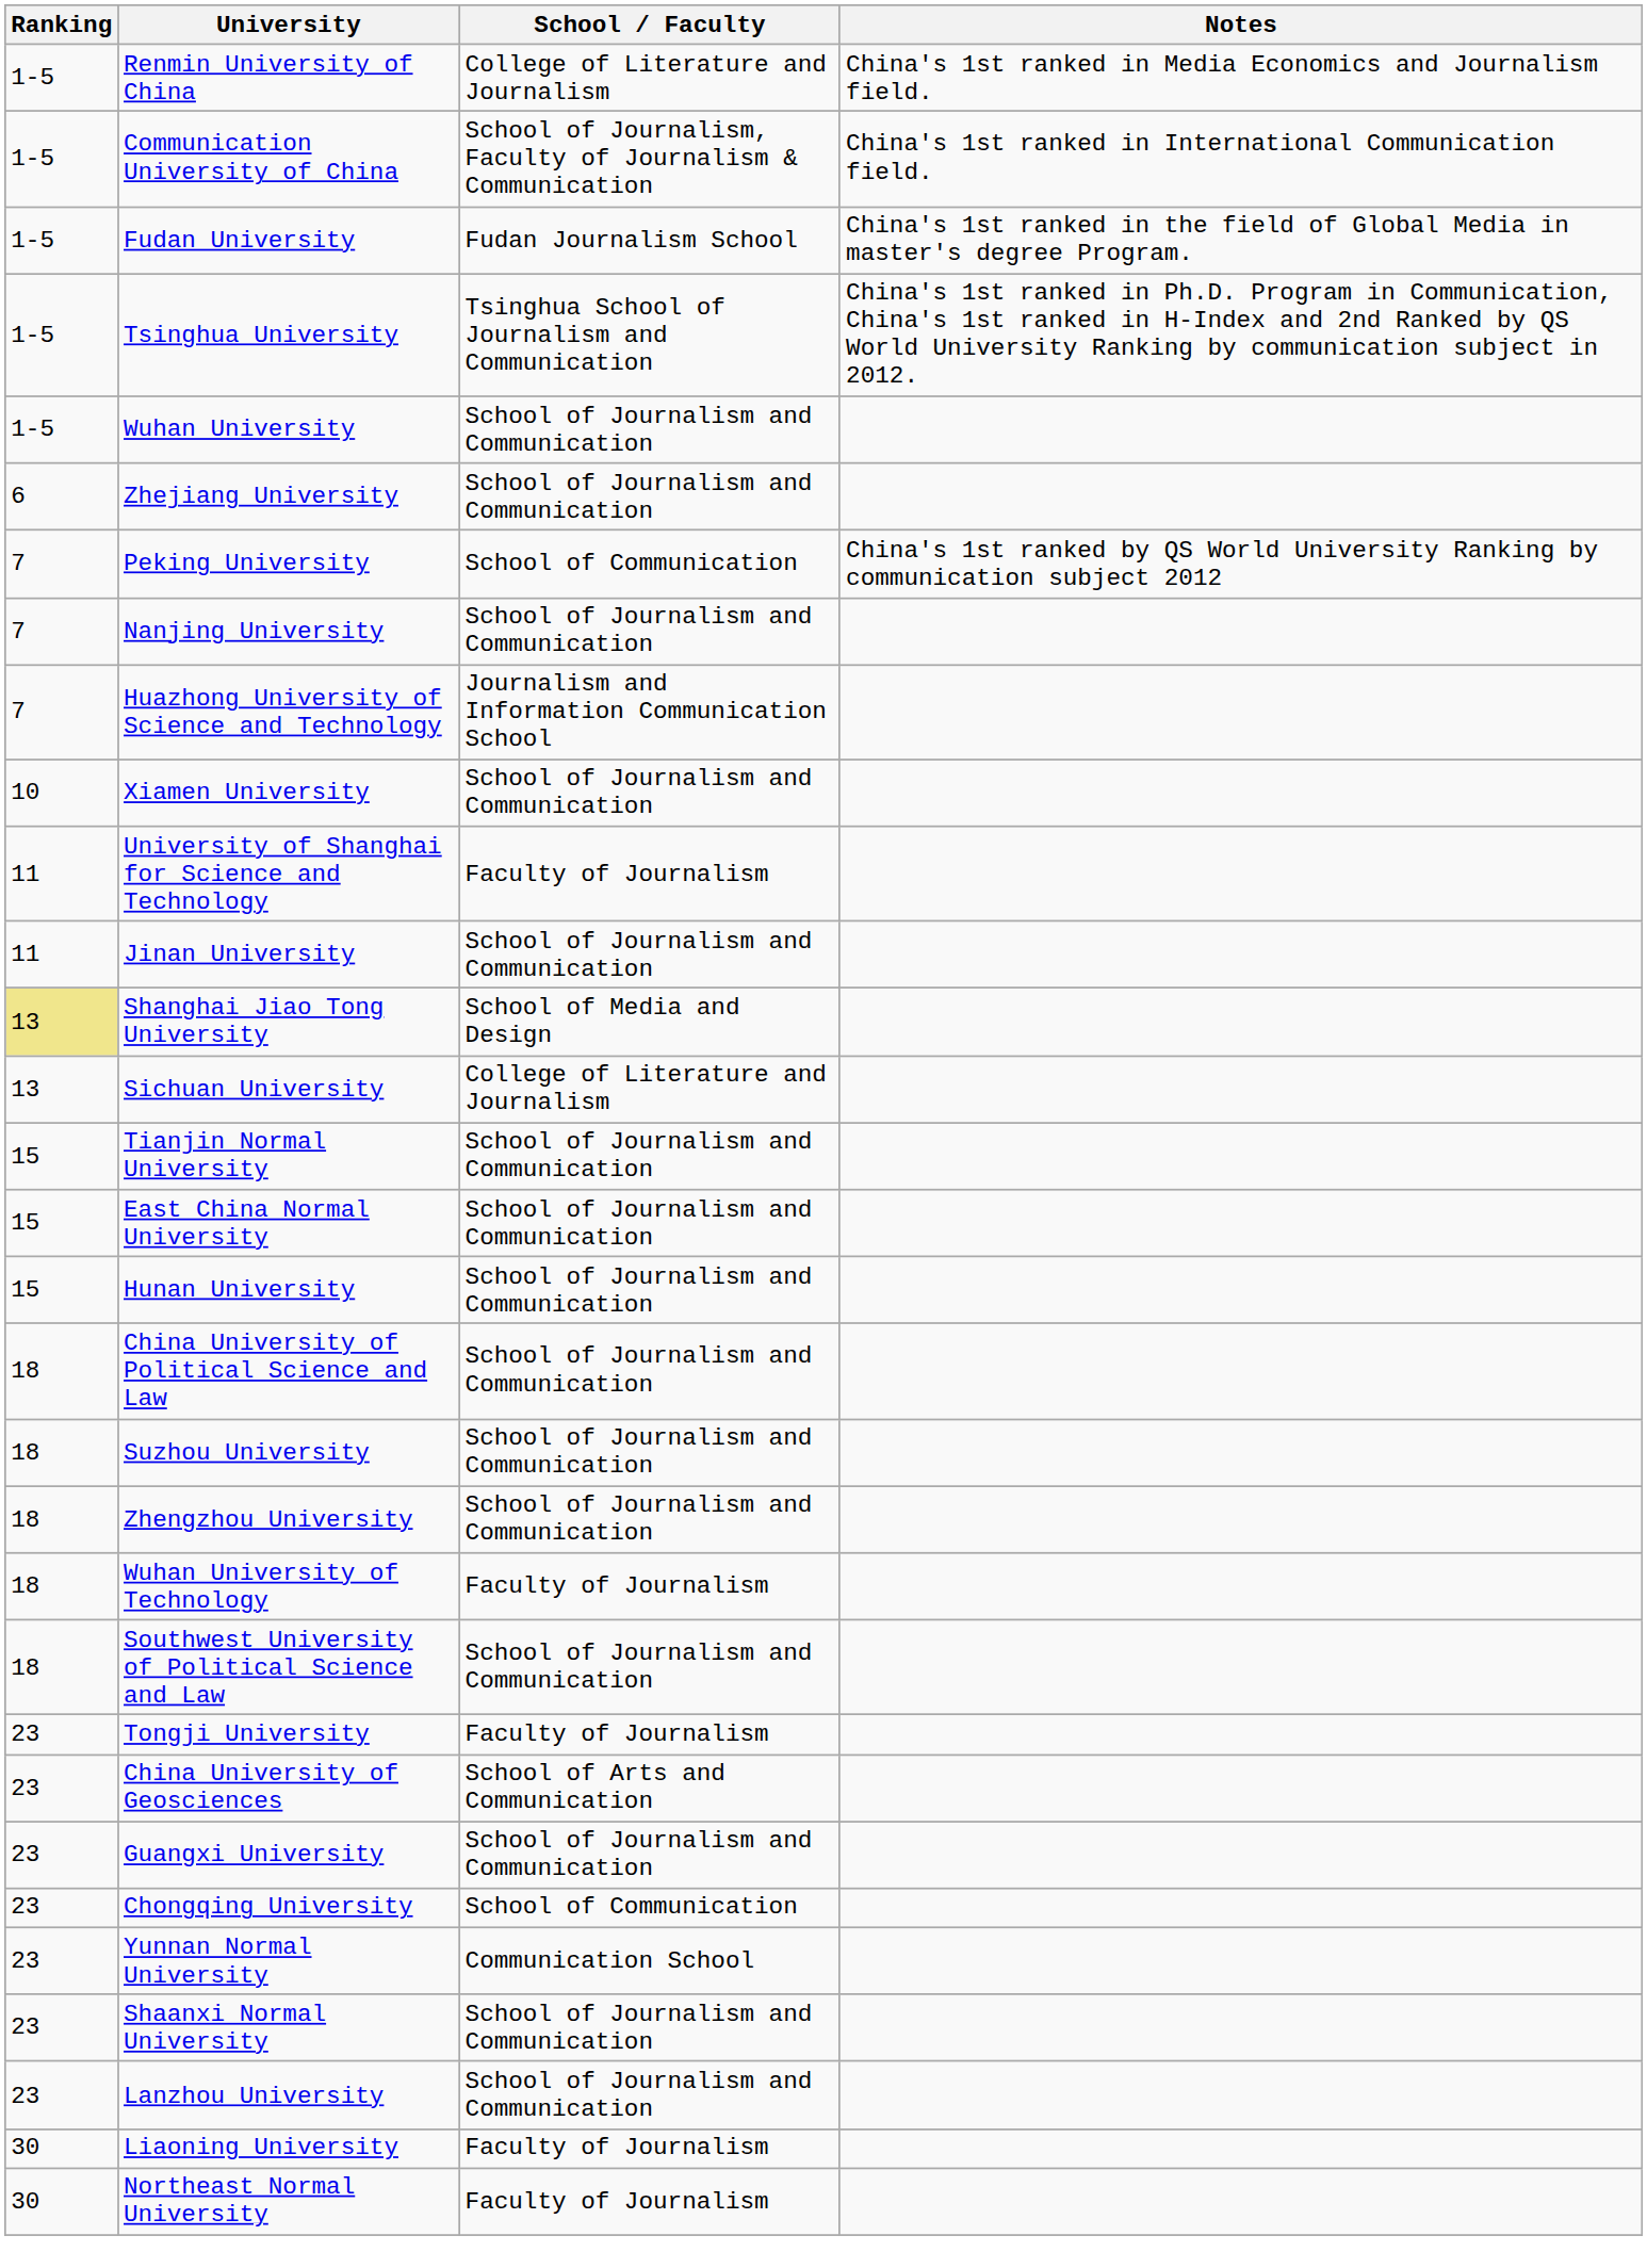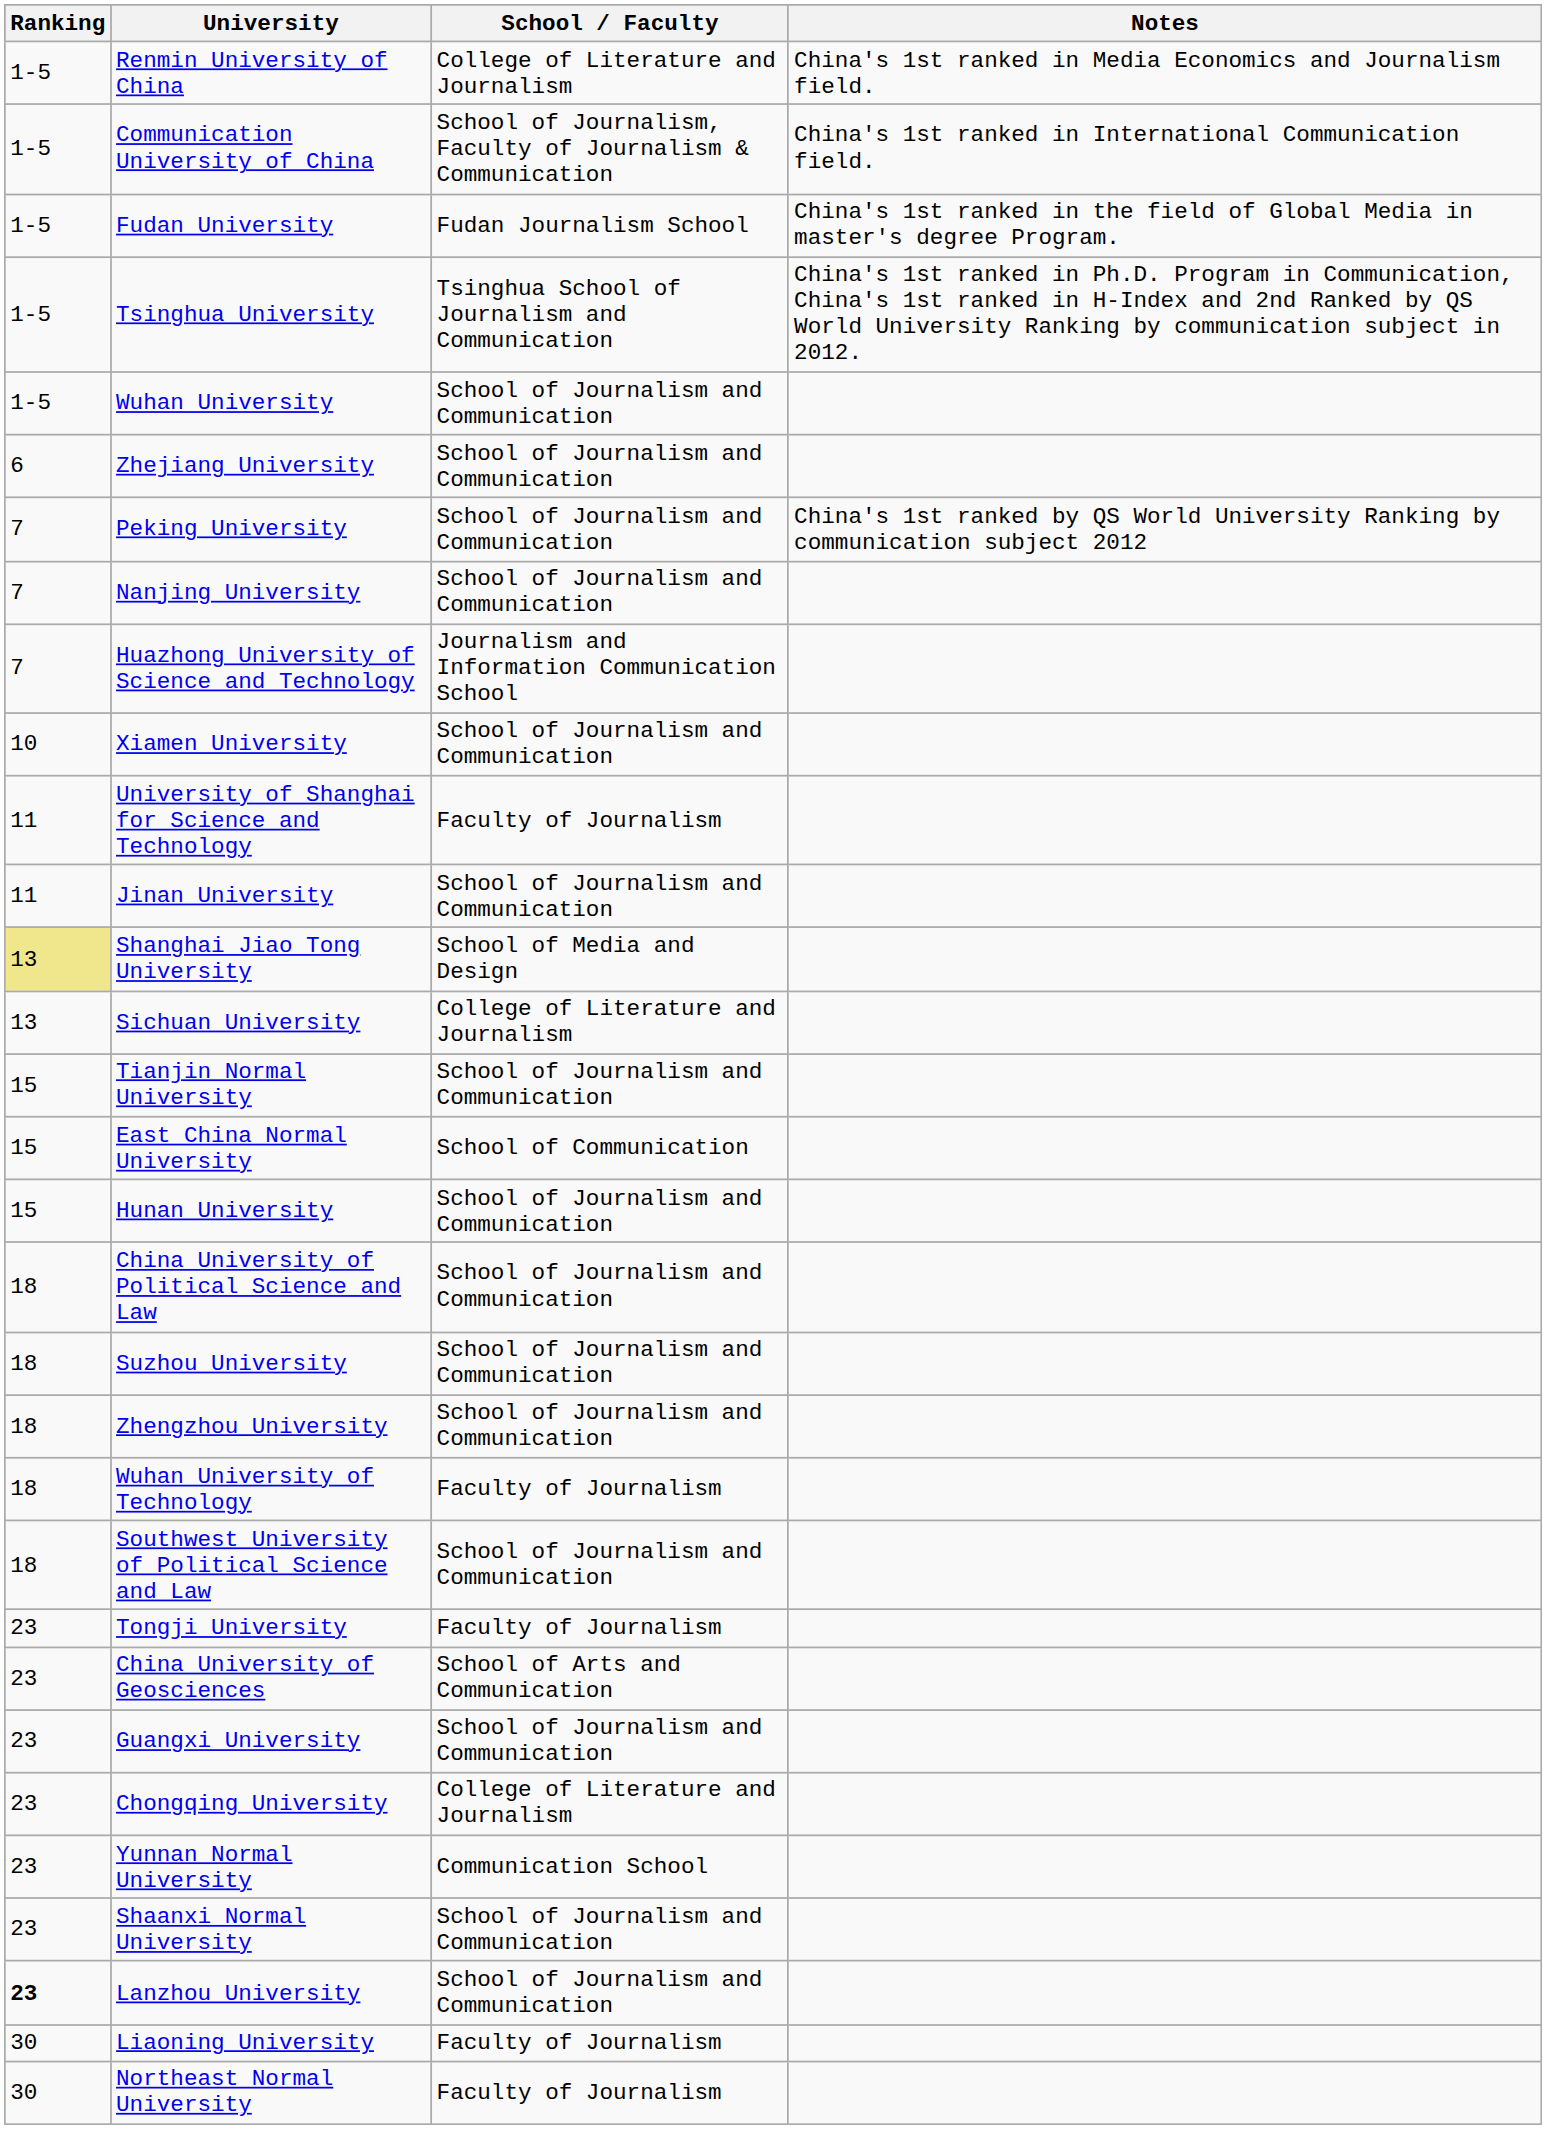Peking University | School / Faculty: School of Communication -> School of Journalism and Communication
East China Normal University | School / Faculty: School of Journalism and Communication -> School of Communication
Chongqing University | School / Faculty: School of Communication -> College of Literature and Journalism
Lanzhou University | Ranking: normal -> bold
